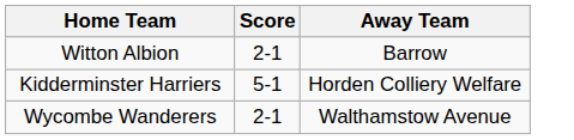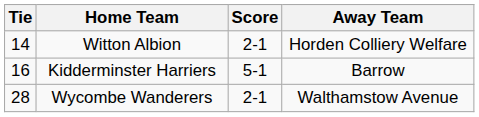+ column: Tie | 14 | 16 | 28
Witton Albion | Away Team: Barrow -> Horden Colliery Welfare
Kidderminster Harriers | Away Team: Horden Colliery Welfare -> Barrow
